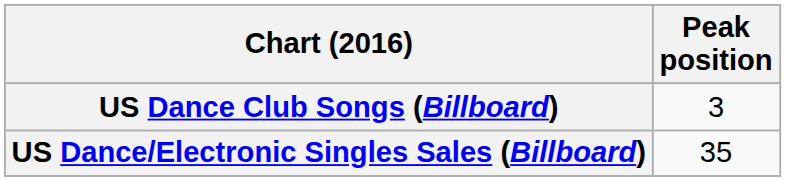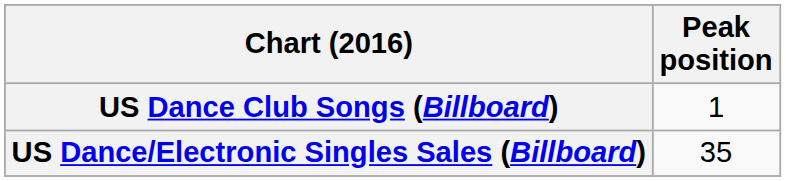US Dance Club Songs (Billboard) | Peak position: 3 -> 1
